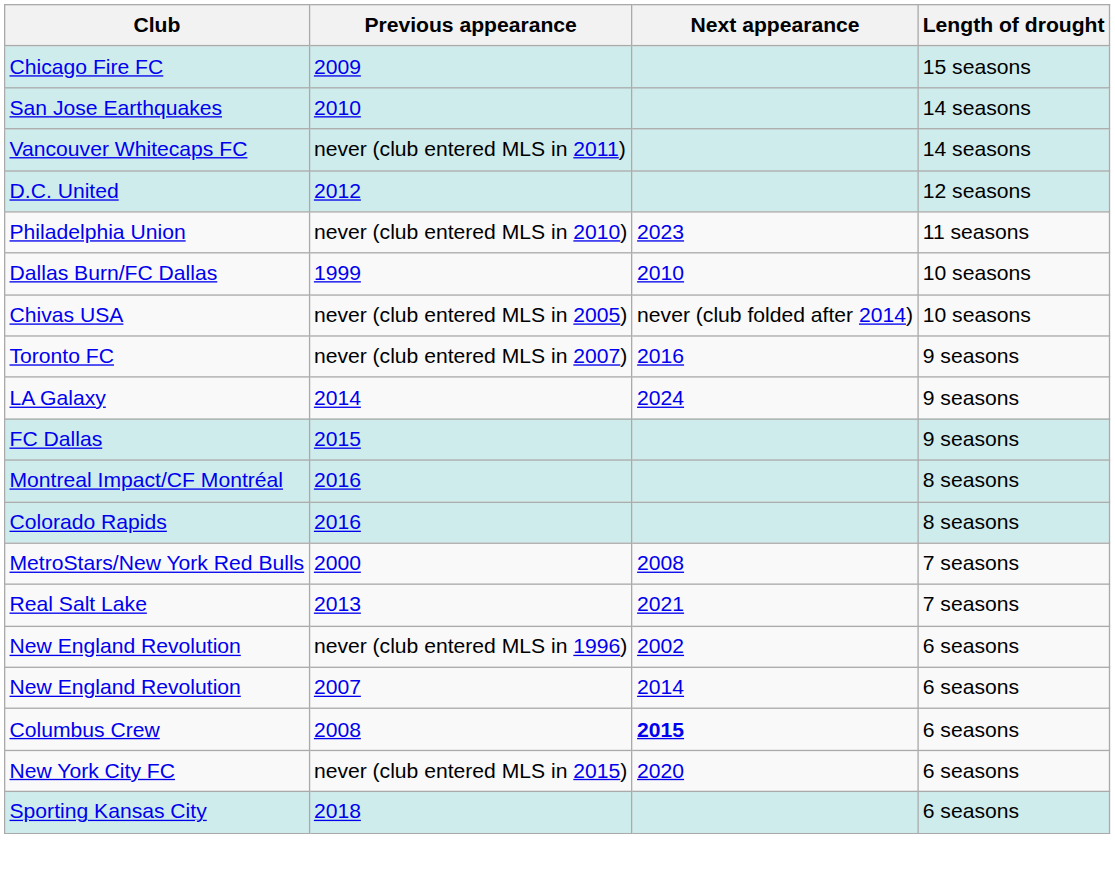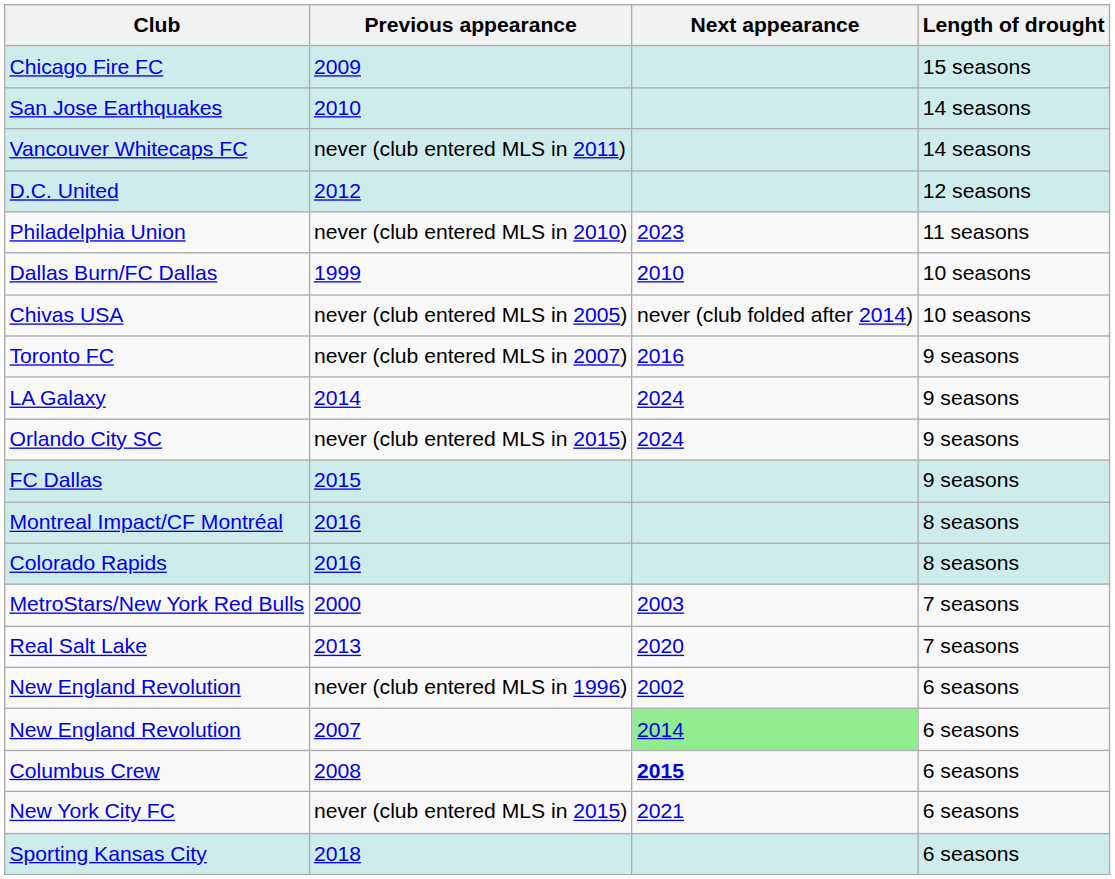+ row: Orlando City SC | never (club entered MLS in 2015) | 2024 | 9 seasons
MetroStars/New York Red Bulls | Next appearance: 2008 -> 2003
Real Salt Lake | Next appearance: 2021 -> 2020
New England Revolution / 2007 | Next appearance: no background -> lightgreen background
New York City FC | Next appearance: 2020 -> 2021
